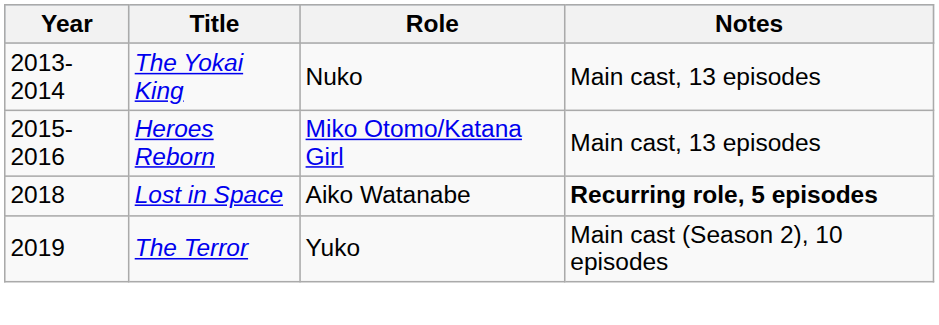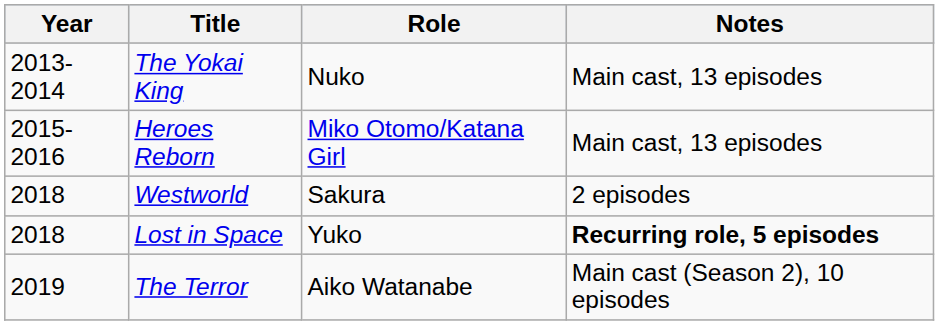+ row: 2018 | Westworld | Sakura | 2 episodes
Lost in Space | Role: Aiko Watanabe -> Yuko
The Terror | Role: Yuko -> Aiko Watanabe
